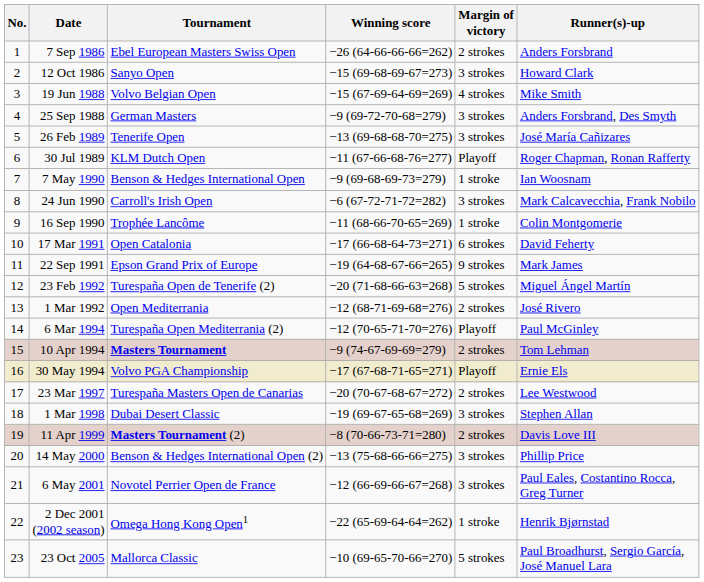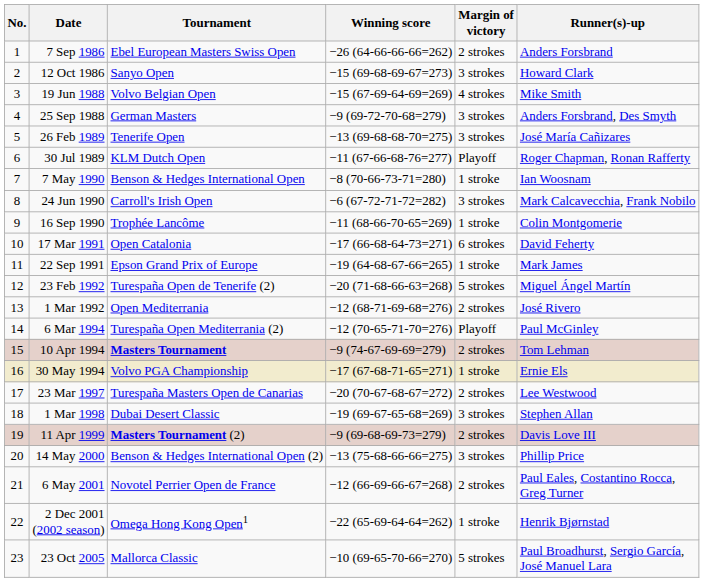7 May 1990 | Winning score: −9 (69-68-69-73=279) -> −8 (70-66-73-71=280)
22 Sep 1991 | Margin of victory: 9 strokes -> 1 stroke
30 May 1994 | Margin of victory: Playoff -> 1 stroke
11 Apr 1999 | Winning score: −8 (70-66-73-71=280) -> −9 (69-68-69-73=279)
6 May 2001 | Margin of victory: 3 strokes -> 2 strokes
